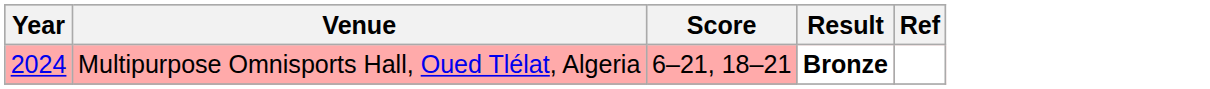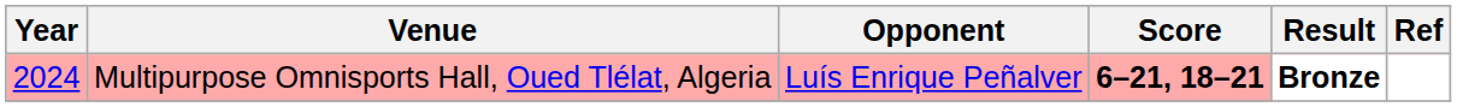+ column: Opponent | Luís Enrique Peñalver
Multipurpose Omnisports Hall, Oued Tlélat, Algeria | Score: normal -> bold
